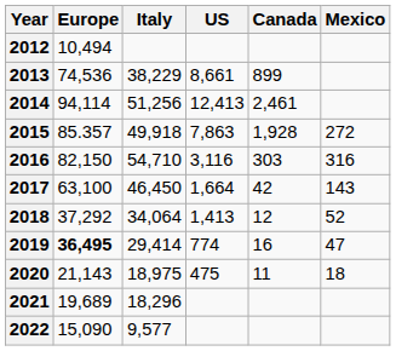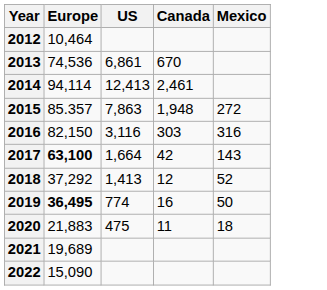- column: Italy | 38,229 | 51,256 | 49,918 | 54,710 | 46,450 | 34,064 | 29,414 | 18,975 | 18,296 | 9,577
2012 | Europe: 10,494 -> 10,464
2013 | US: 8,661 -> 6,861
2013 | Canada: 899 -> 670
2015 | Canada: 1,928 -> 1,948
2017 | Europe: normal -> bold
2019 | Mexico: 47 -> 50
2020 | Europe: 21,143 -> 21,883
